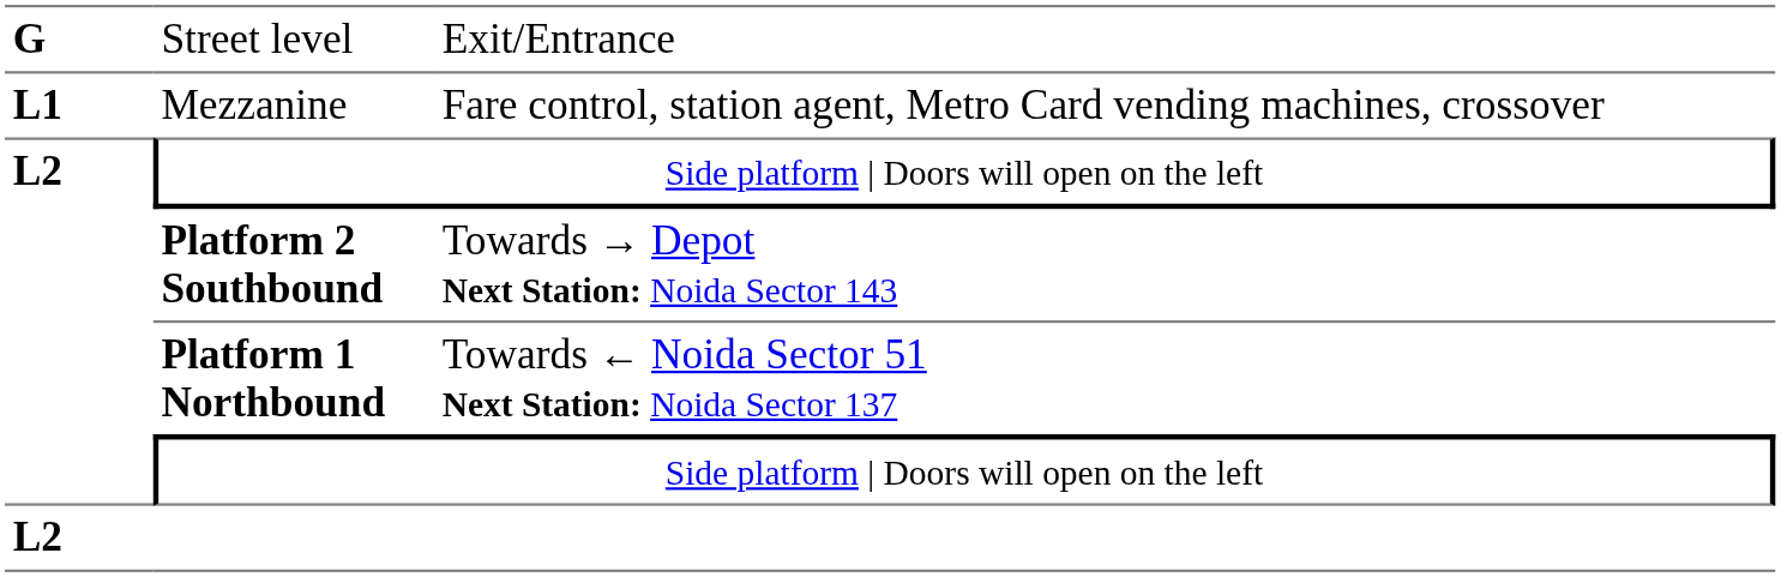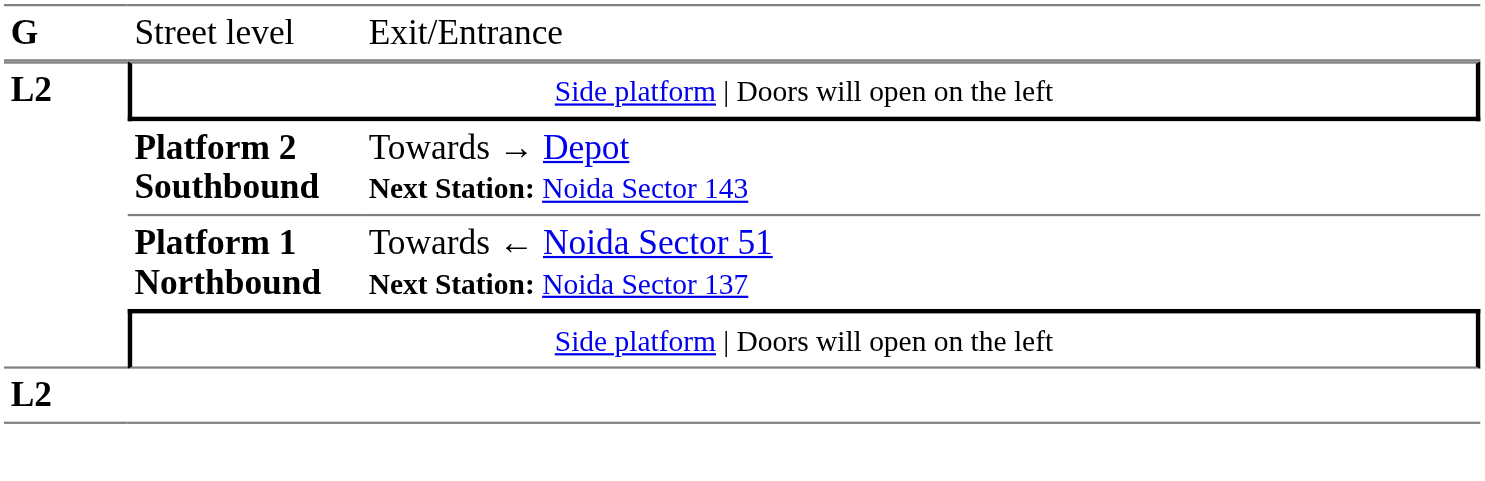- row: L1 | Mezzanine | Fare control, station agent, Metro Card vending machines, crossover
